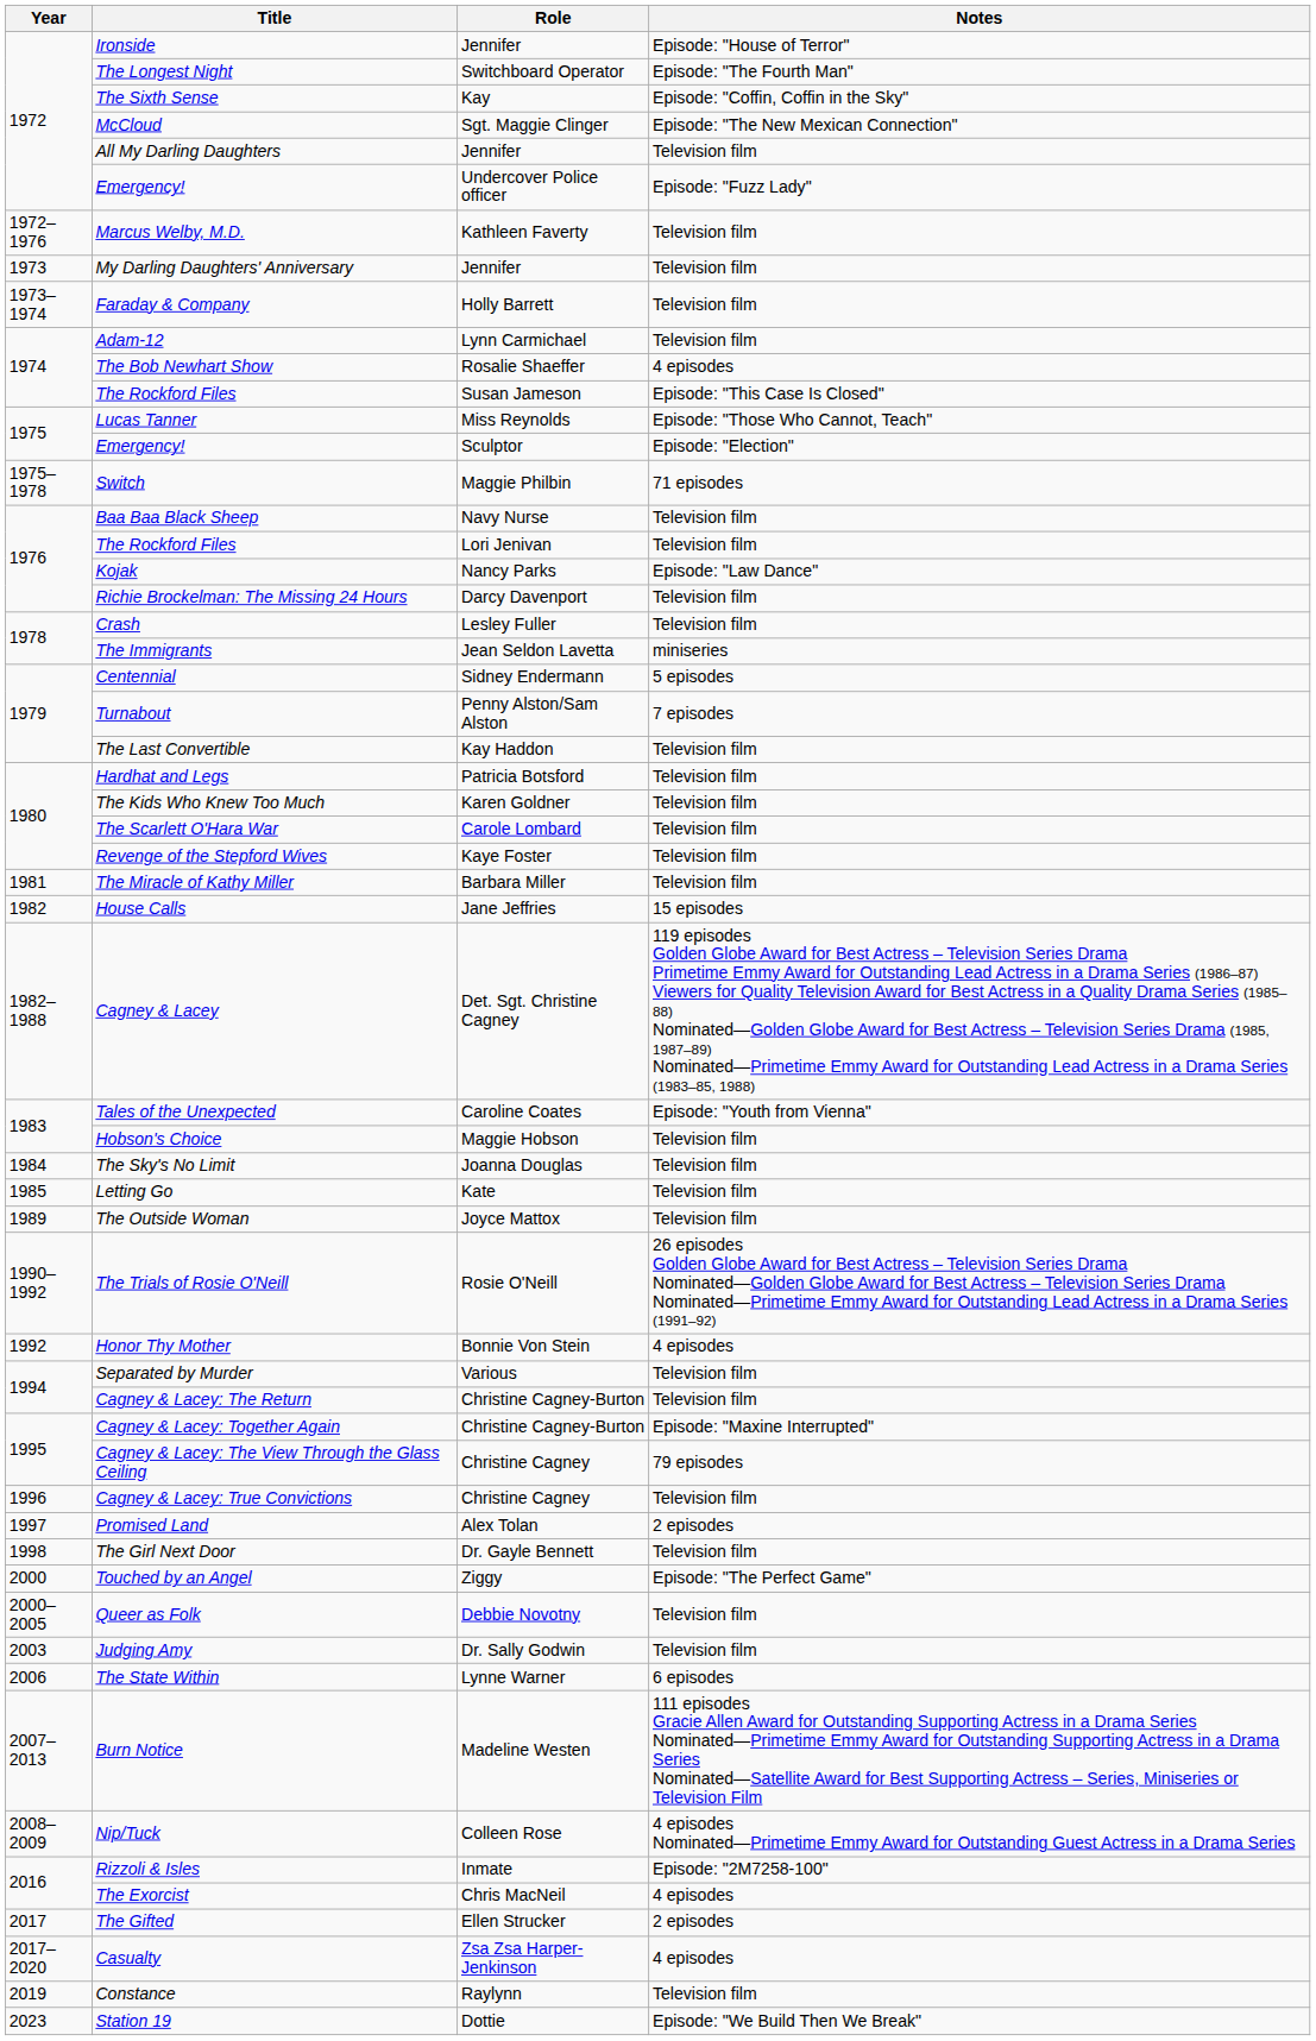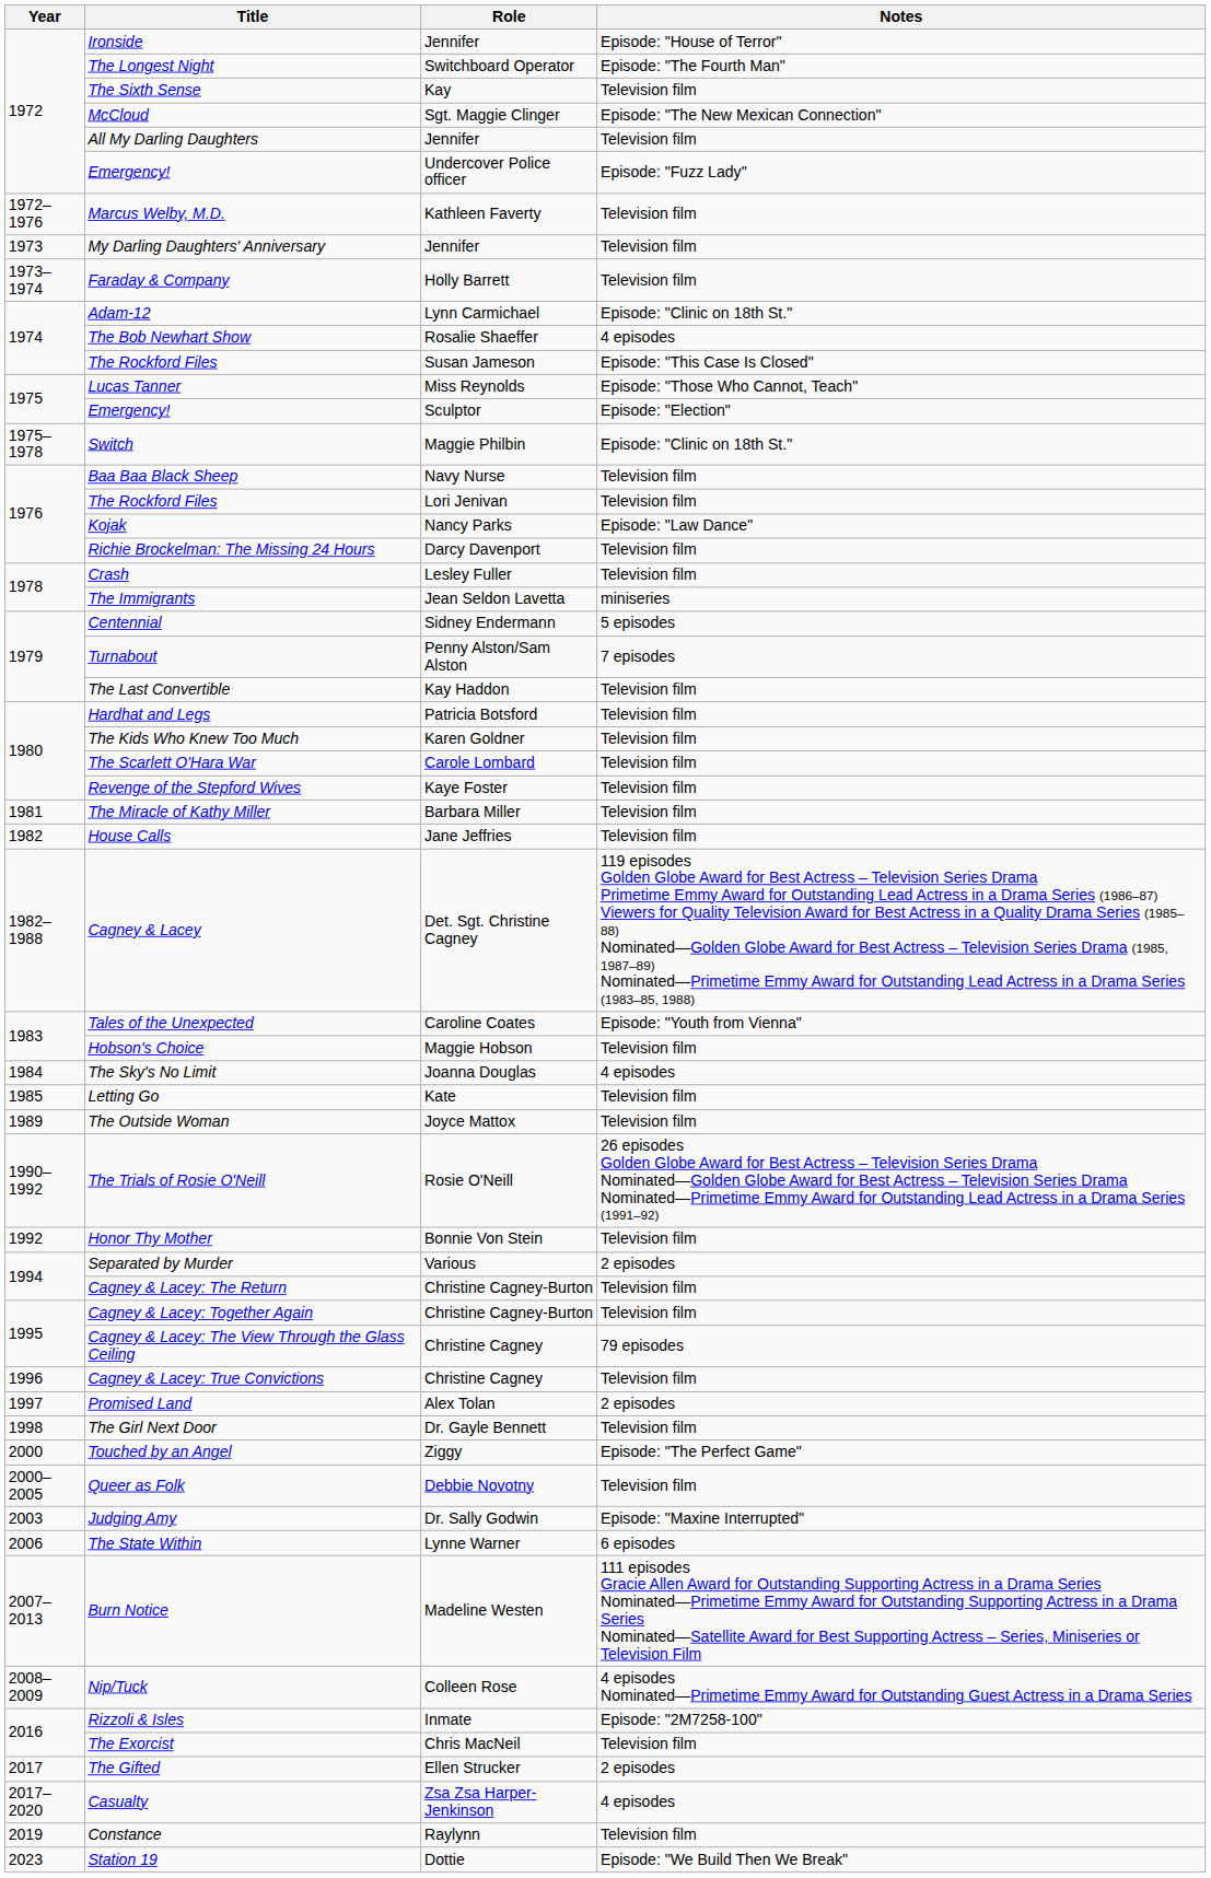The Sixth Sense | Notes: Episode: "Coffin, Coffin in the Sky" -> Television film
Adam-12 | Notes: Television film -> Episode: "Clinic on 18th St."
Switch | Notes: 71 episodes -> Episode: "Clinic on 18th St."
House Calls | Notes: 15 episodes -> Television film
The Sky's No Limit | Notes: Television film -> 4 episodes
Honor Thy Mother | Notes: 4 episodes -> Television film
Separated by Murder | Notes: Television film -> 2 episodes
Cagney & Lacey: Together Again | Notes: Episode: "Maxine Interrupted" -> Television film
Judging Amy | Notes: Television film -> Episode: "Maxine Interrupted"
The Exorcist | Notes: 4 episodes -> Television film
